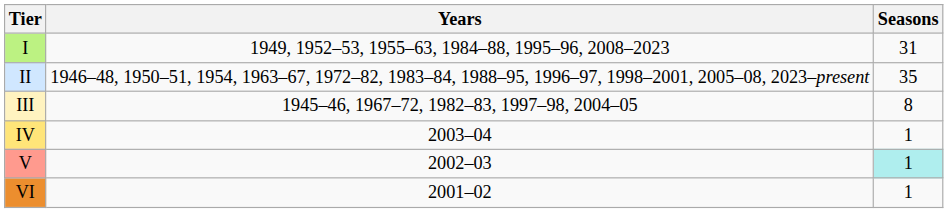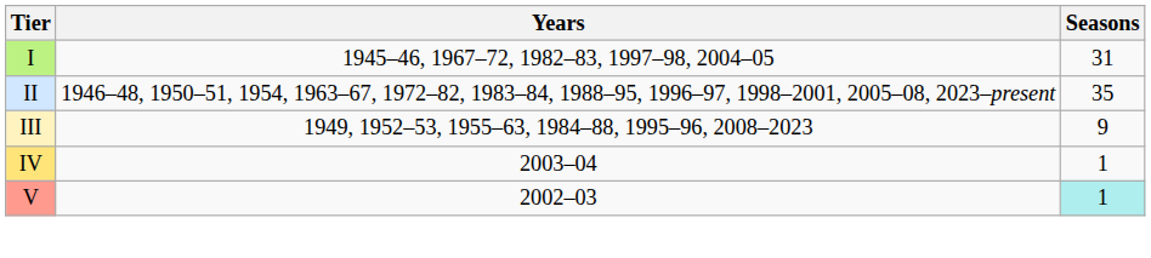I | Years: 1949, 1952–53, 1955–63, 1984–88, 1995–96, 2008–2023 -> 1945–46, 1967–72, 1982–83, 1997–98, 2004–05
III | Years: 1945–46, 1967–72, 1982–83, 1997–98, 2004–05 -> 1949, 1952–53, 1955–63, 1984–88, 1995–96, 2008–2023
III | Seasons: 8 -> 9
- row: VI | 2001–02 | 1
